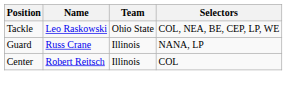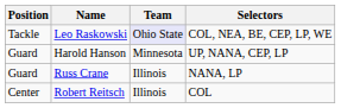Leo Raskowski | Team: no background -> lavender background
+ row: Guard | Harold Hanson | Minnesota | UP, NANA, CEP, LP
